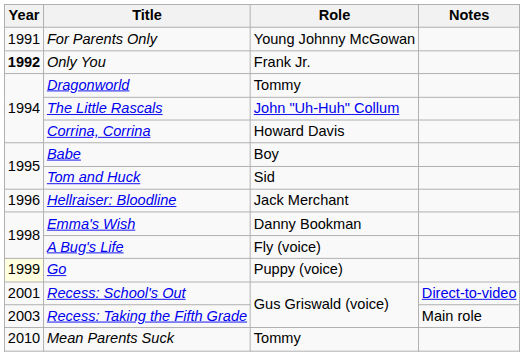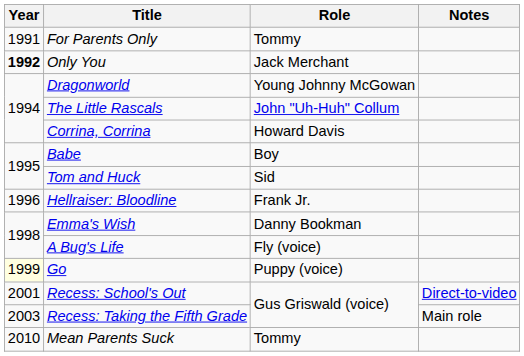For Parents Only | Role: Young Johnny McGowan -> Tommy
Only You | Role: Frank Jr. -> Jack Merchant
Dragonworld | Role: Tommy -> Young Johnny McGowan
Hellraiser: Bloodline | Role: Jack Merchant -> Frank Jr.
